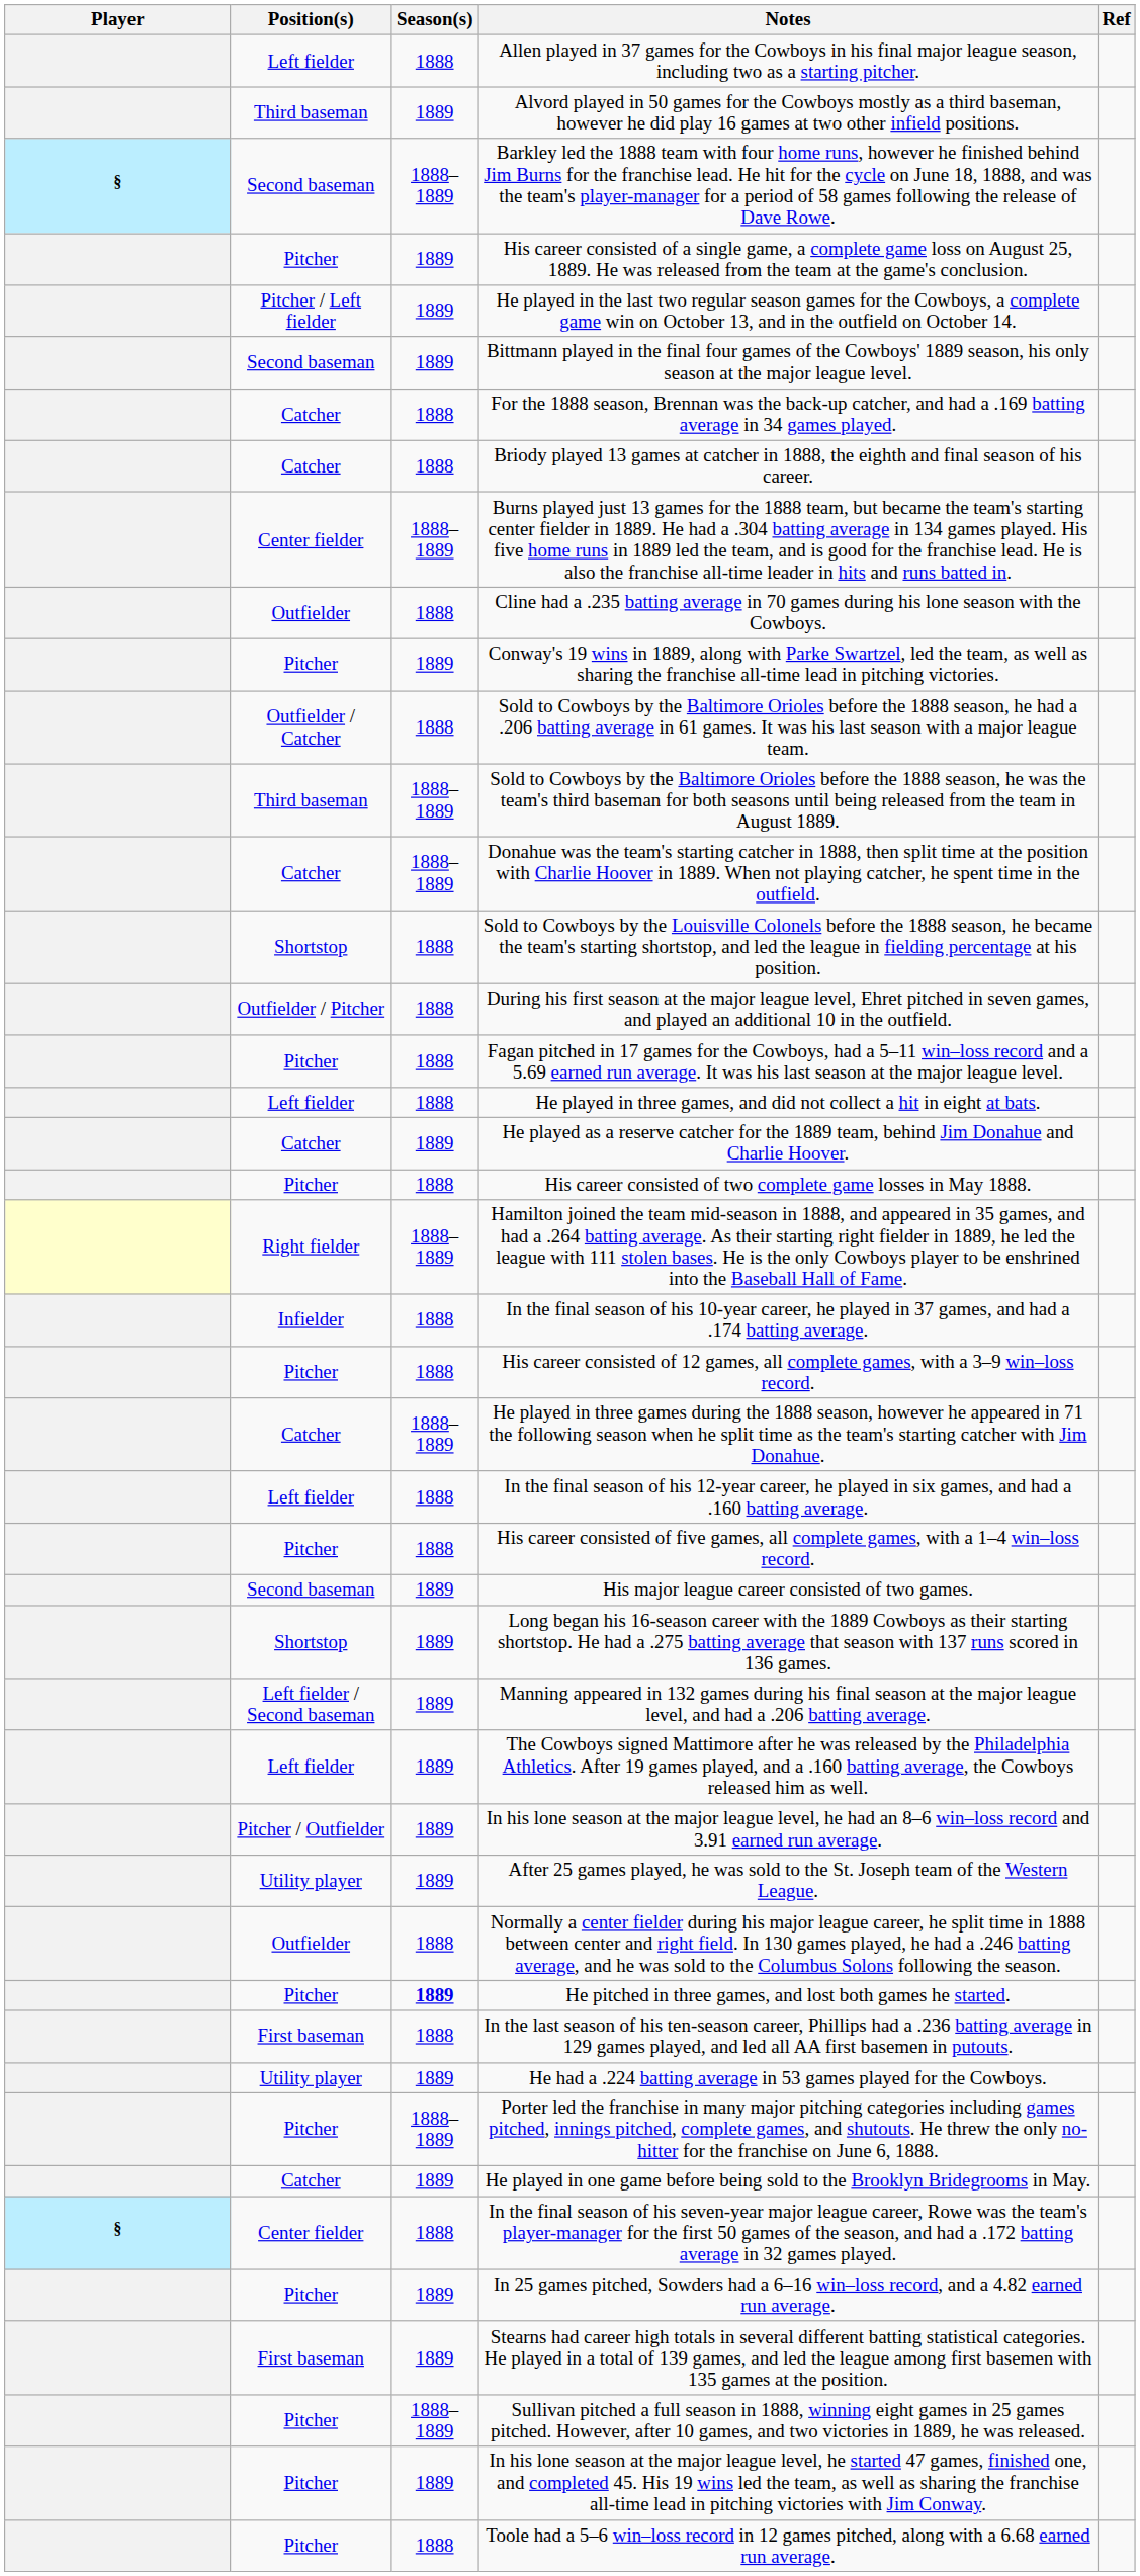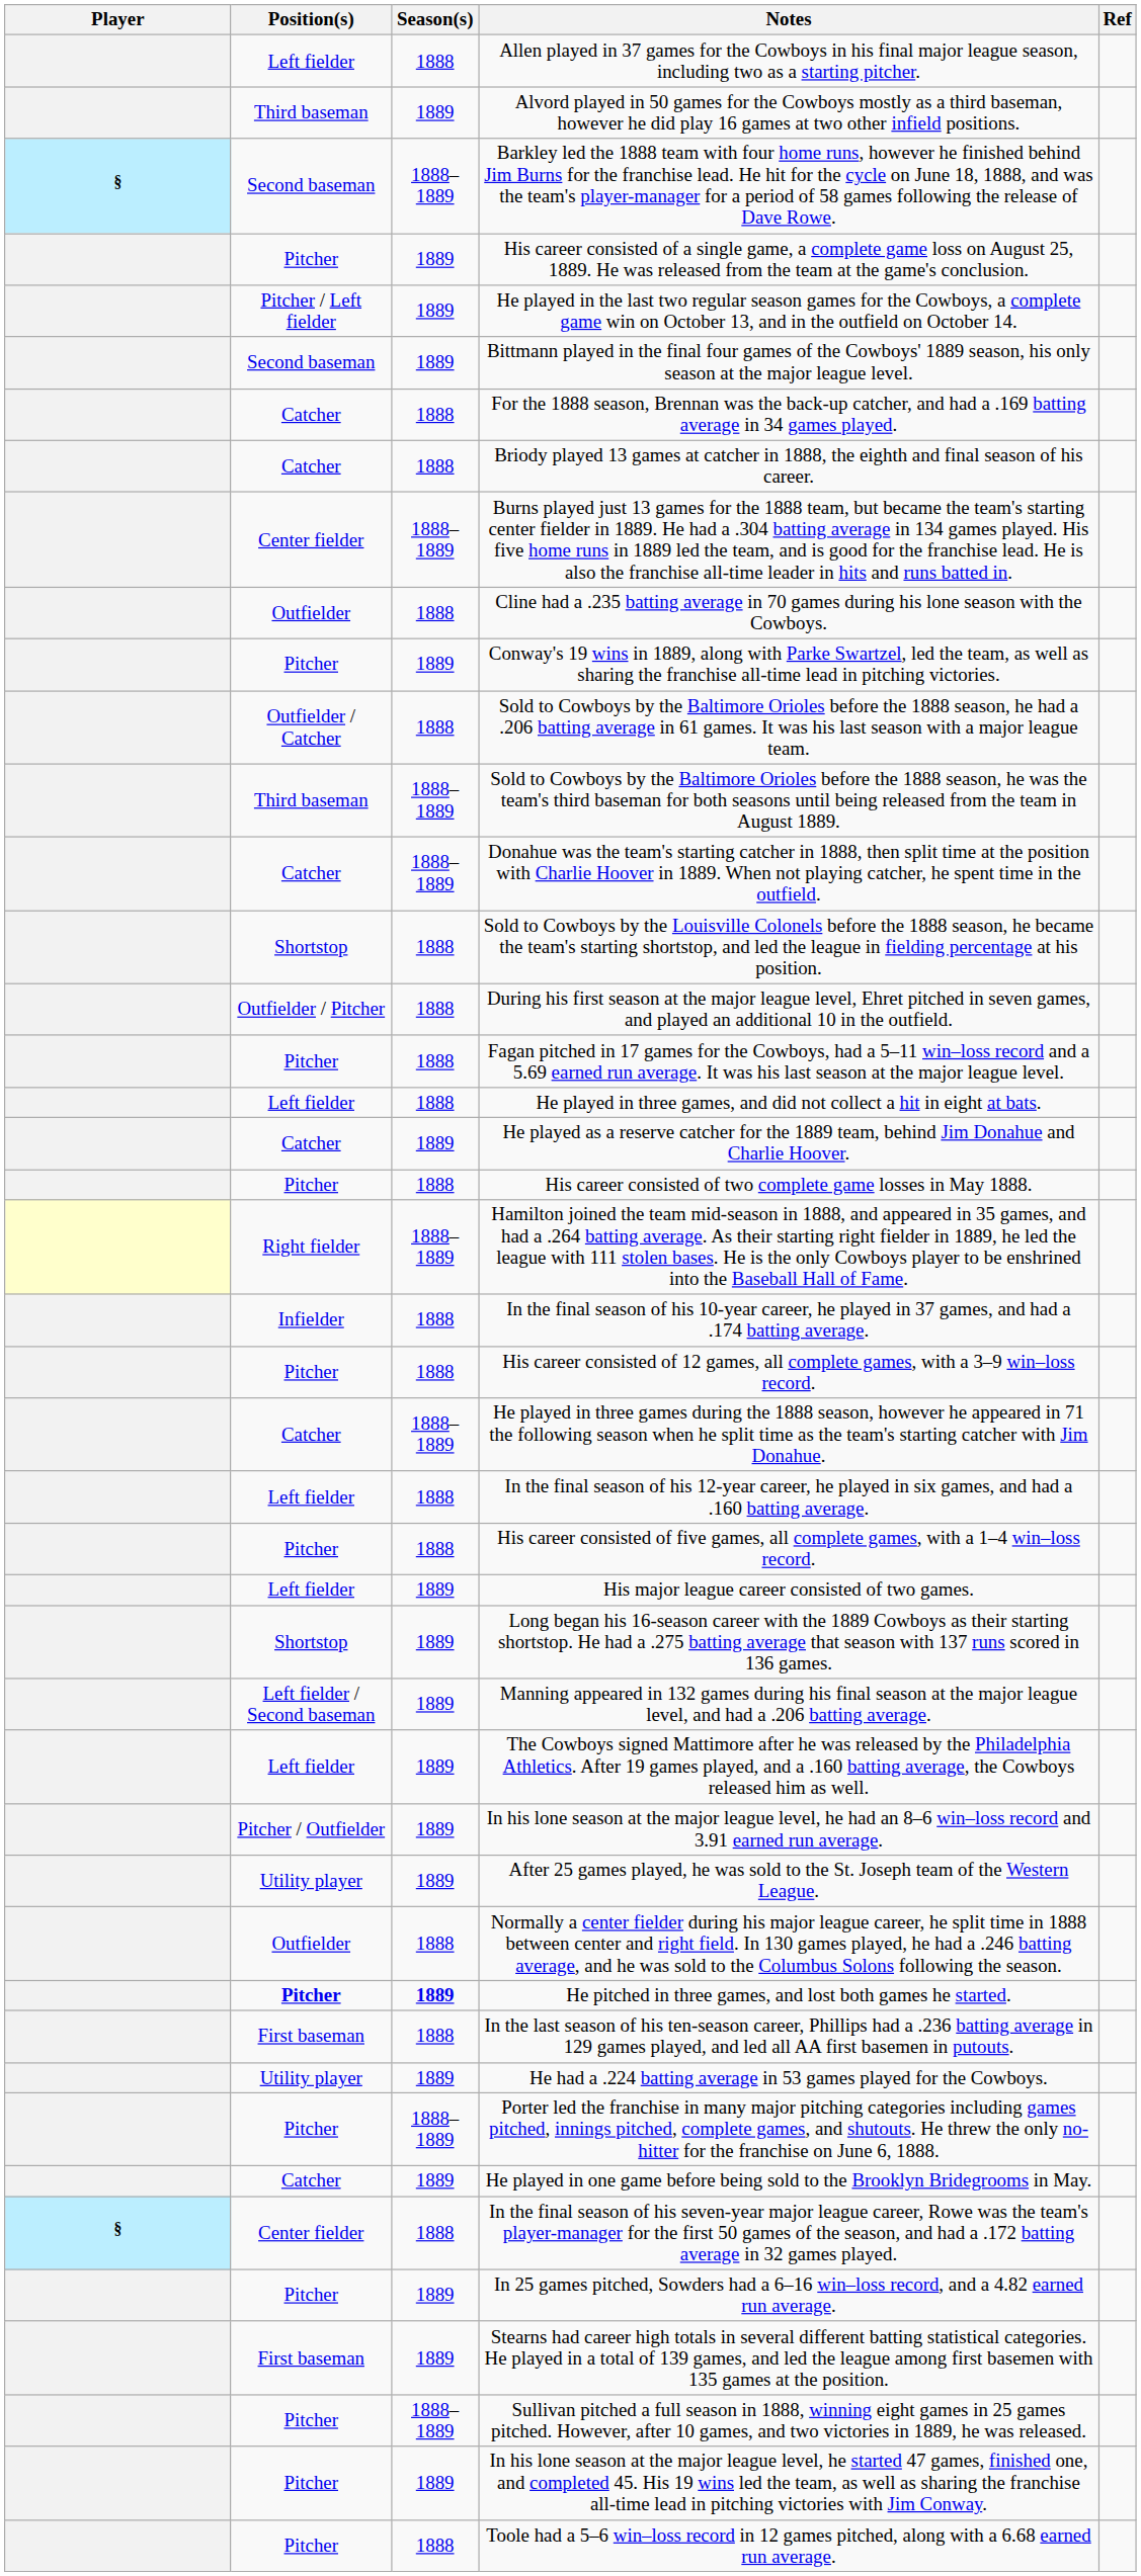His major league career consisted of two games. | Position(s): Second baseman -> Left fielder
He pitched in three games, and lost both games he started. | Position(s): normal -> bold
